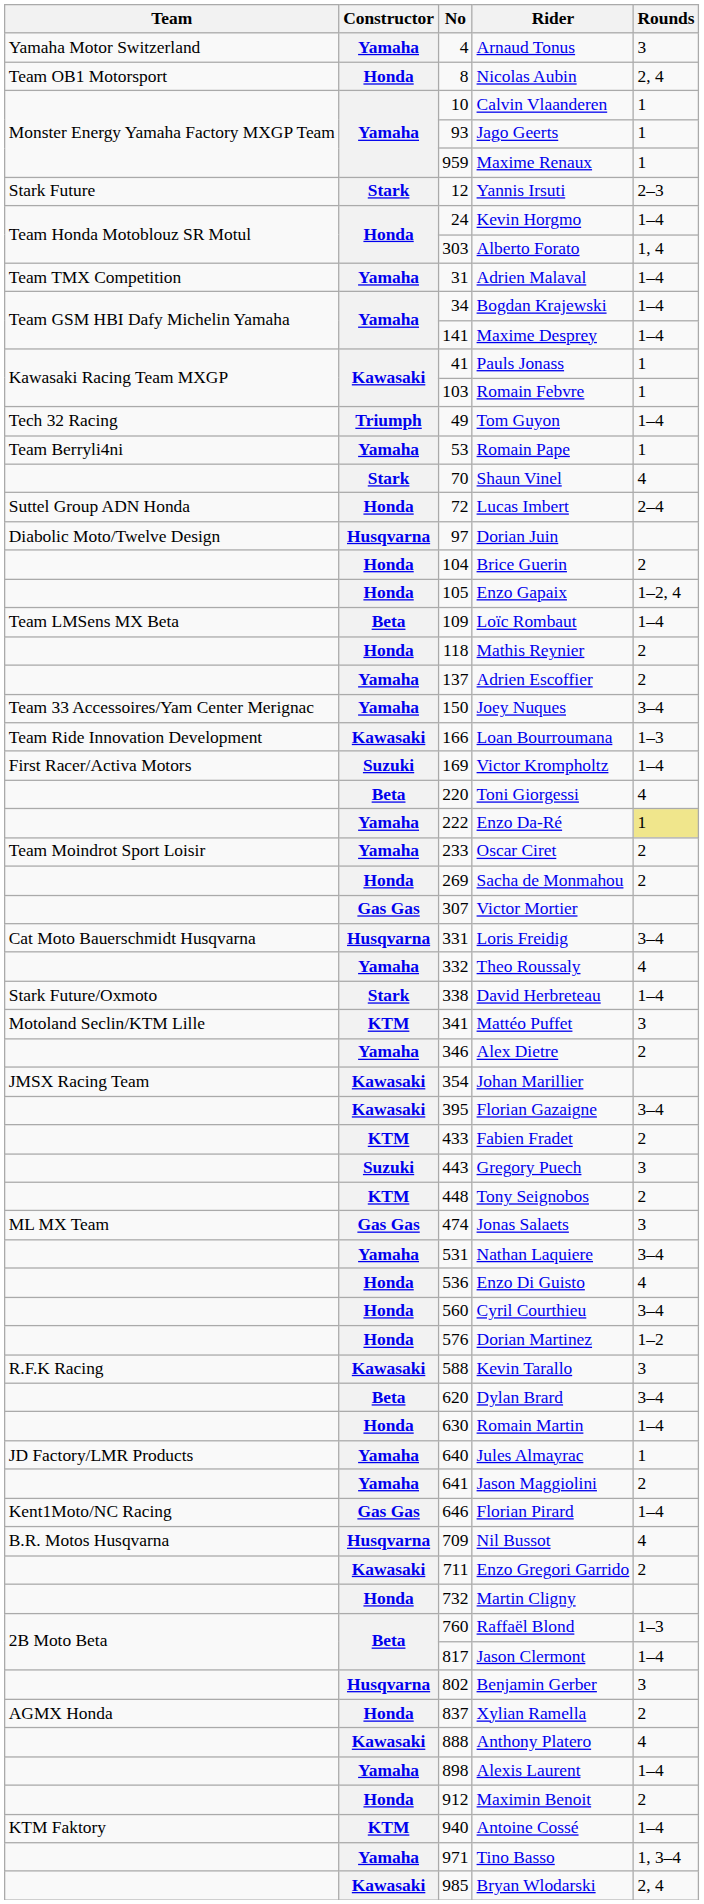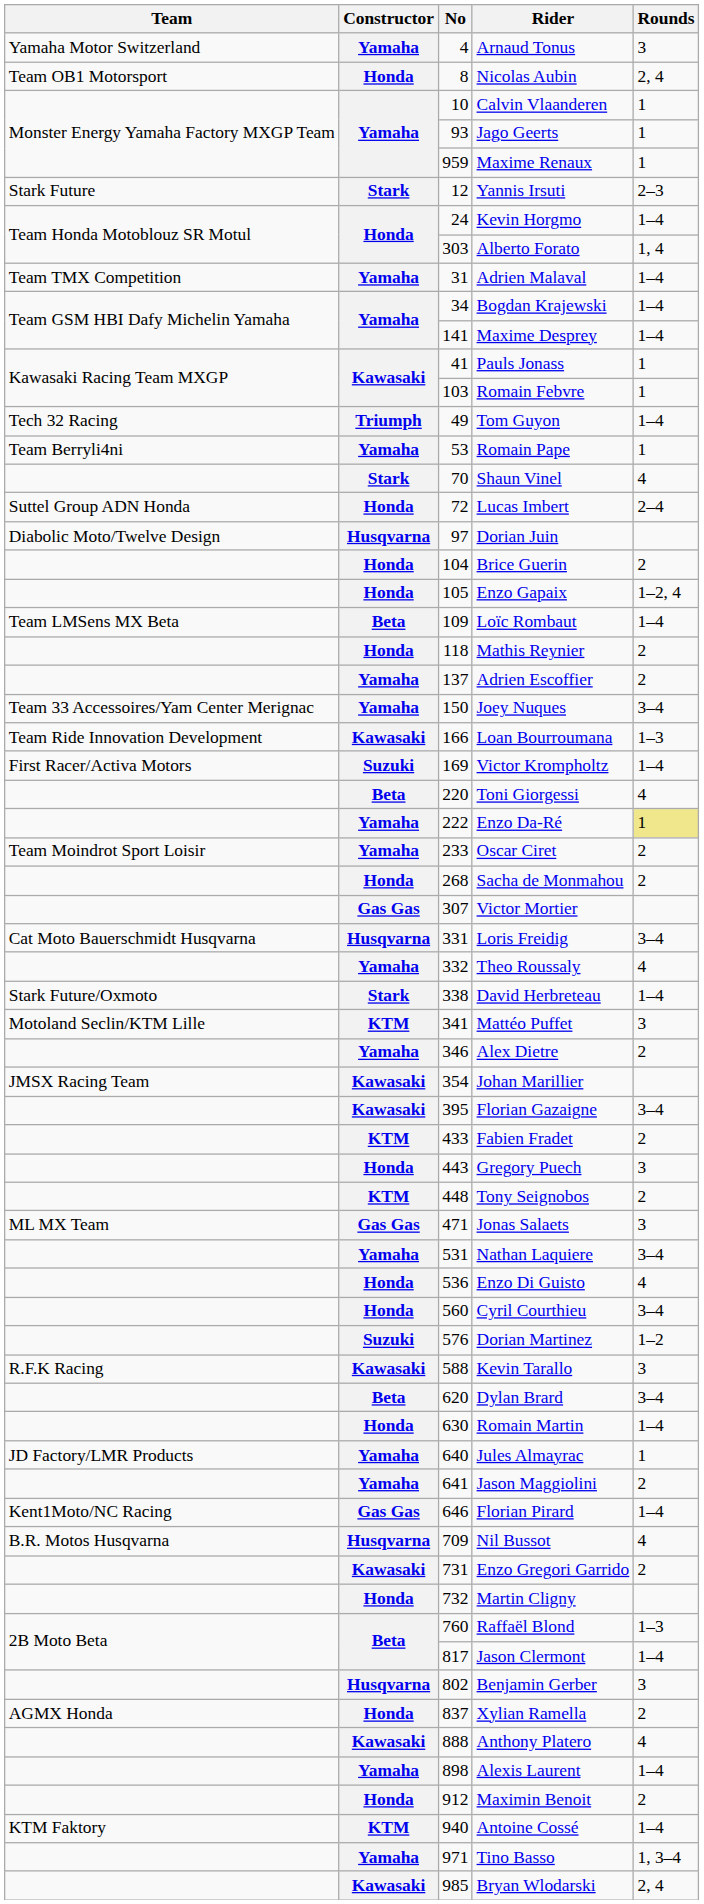Sacha de Monmahou | No: 269 -> 268
Gregory Puech | Constructor: Suzuki -> Honda
Jonas Salaets | No: 474 -> 471
Dorian Martinez | Constructor: Honda -> Suzuki
Enzo Gregori Garrido | No: 711 -> 731
